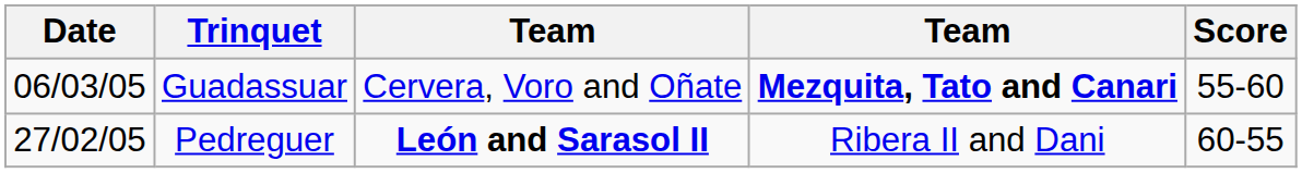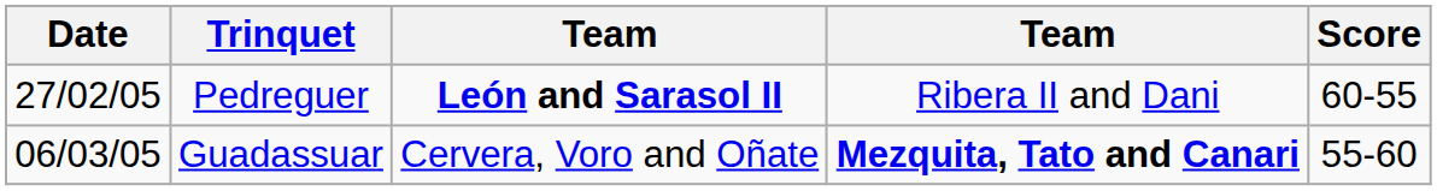rows swapped: Pedreguer <-> Guadassuar
